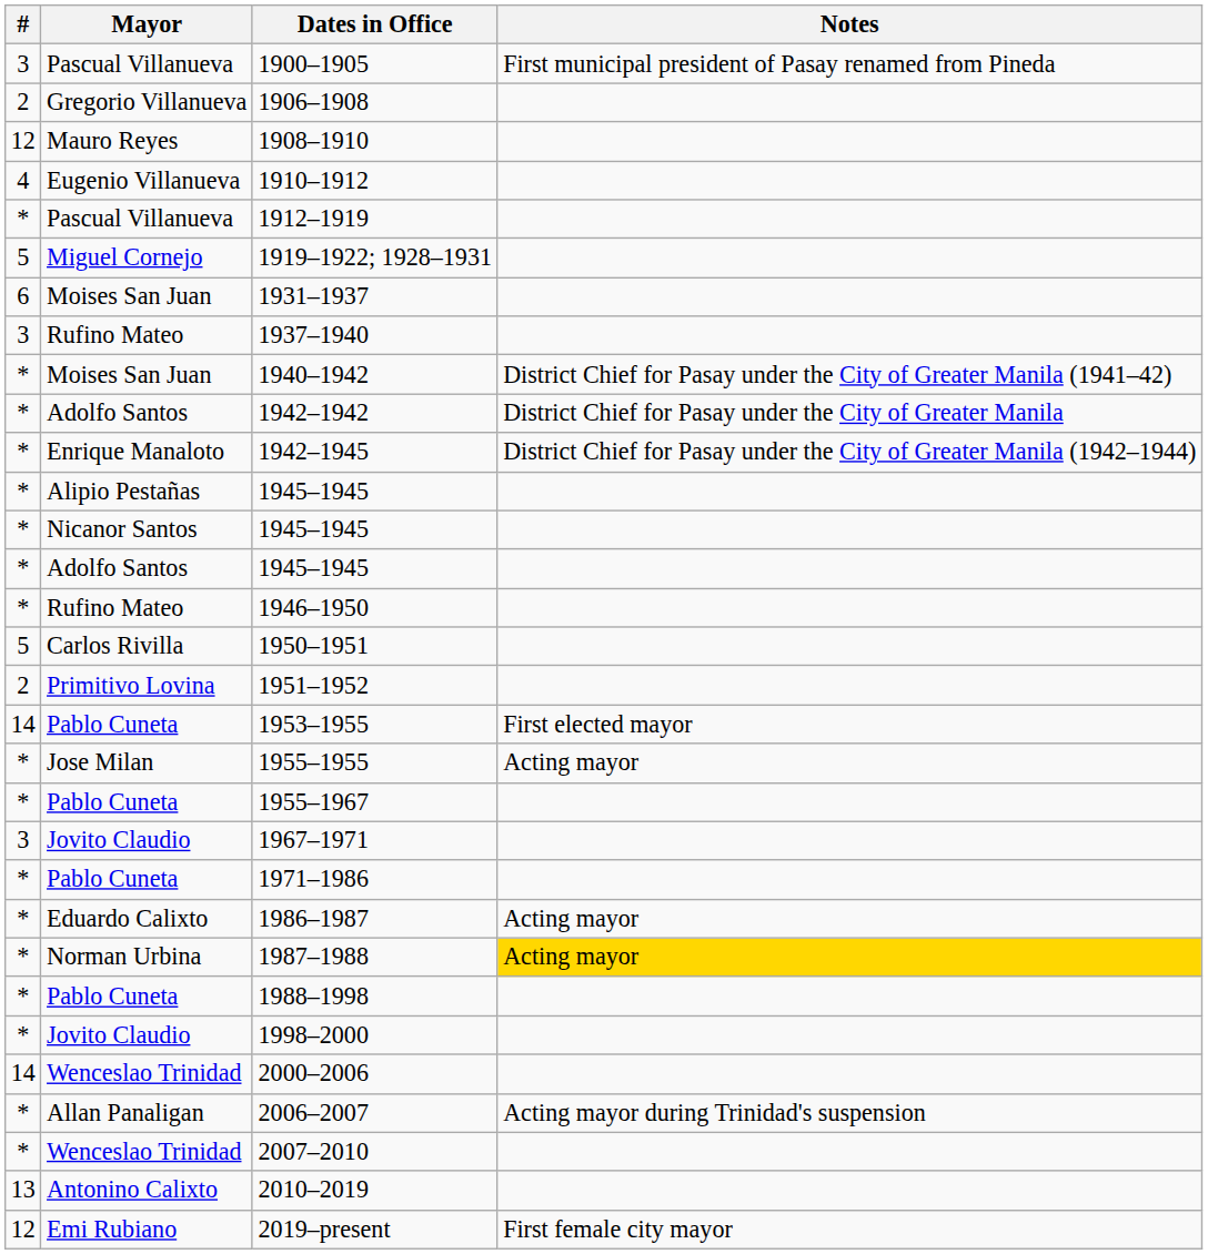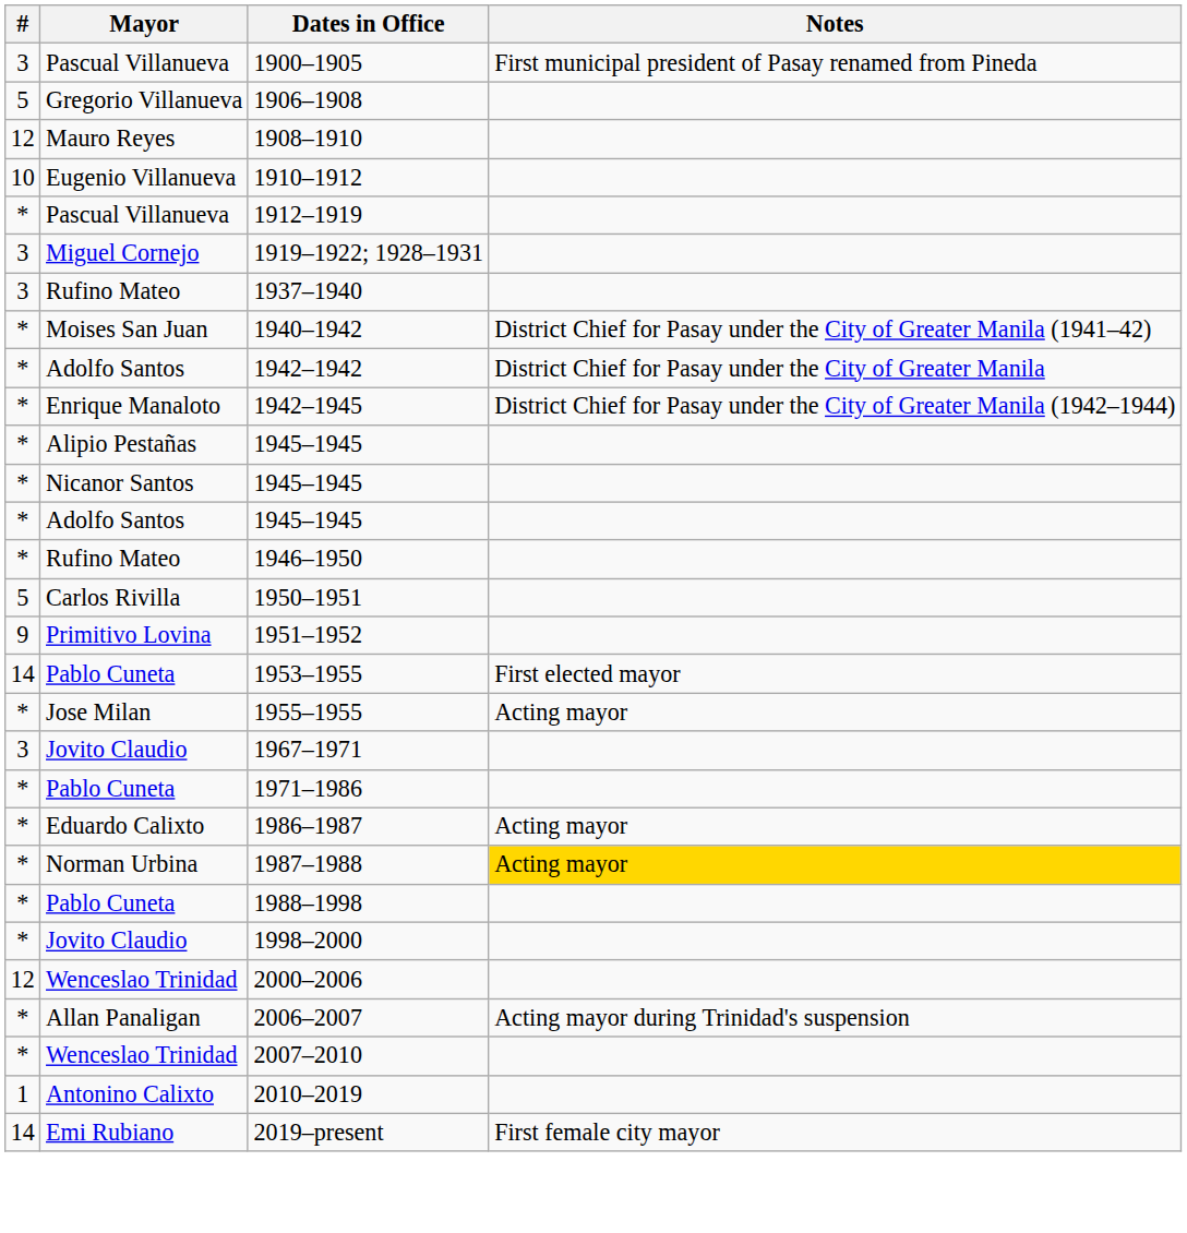1906–1908 | #: 2 -> 5
1910–1912 | #: 4 -> 10
1919–1922; 1928–1931 | #: 5 -> 3
- row: 6 | Moises San Juan | 1931–1937
1951–1952 | #: 2 -> 9
- row: * | Pablo Cuneta | 1955–1967
2000–2006 | #: 14 -> 12
2010–2019 | #: 13 -> 1
2019–present | #: 12 -> 14
